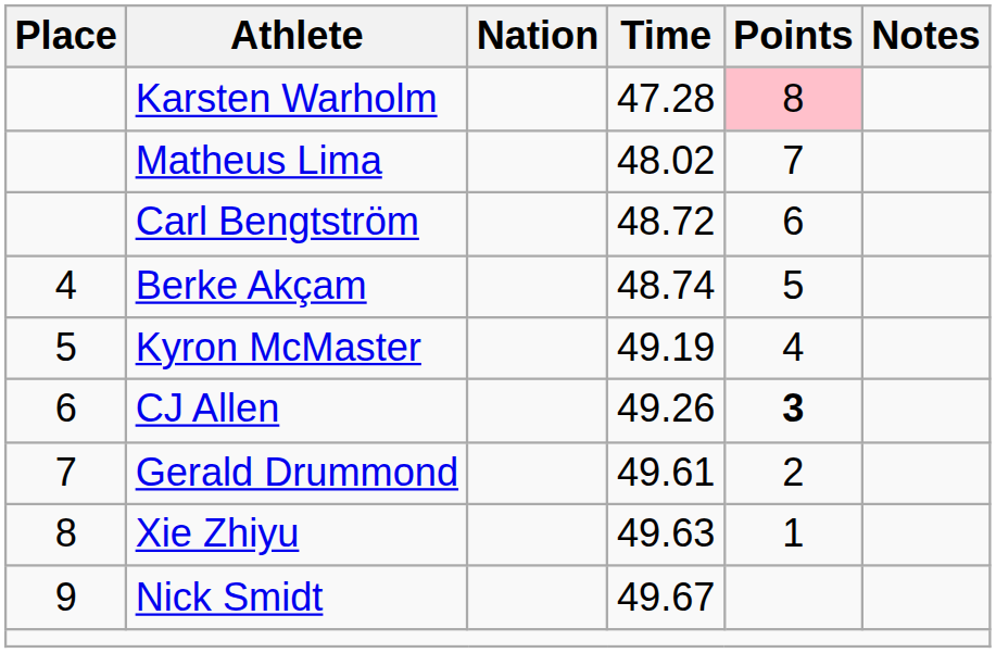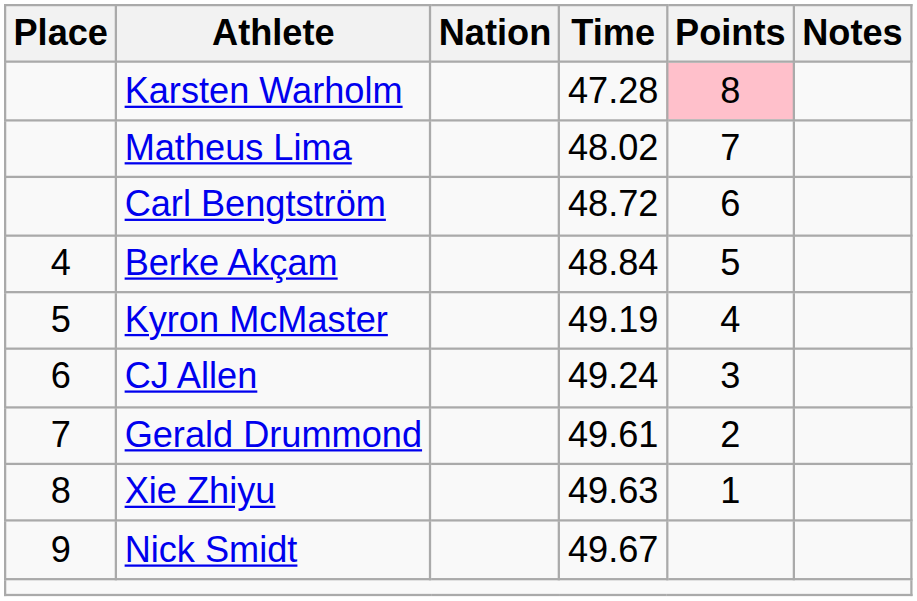Berke Akçam | Time: 48.74 -> 48.84
CJ Allen | Time: 49.26 -> 49.24
CJ Allen | Points: bold -> normal
